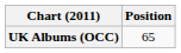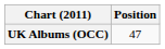UK Albums (OCC) | Position: 65 -> 47
